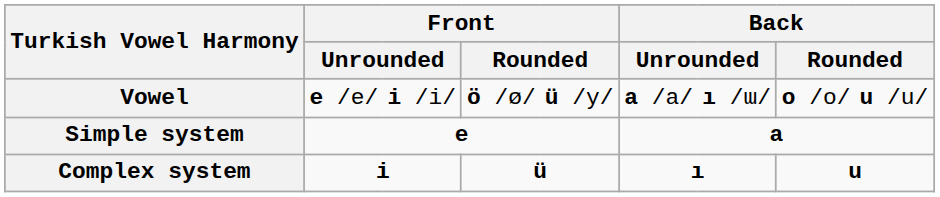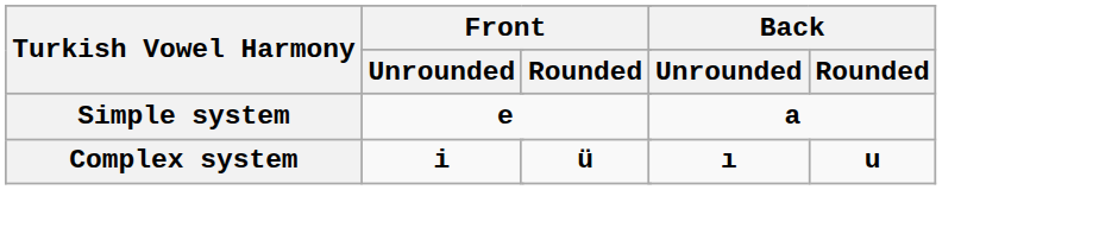- row: Vowel | e /e/ | i /i/ | ö /ø/ | ü /y/ | a /a/ | ı /ɯ/ | o /o/ | u /u/
